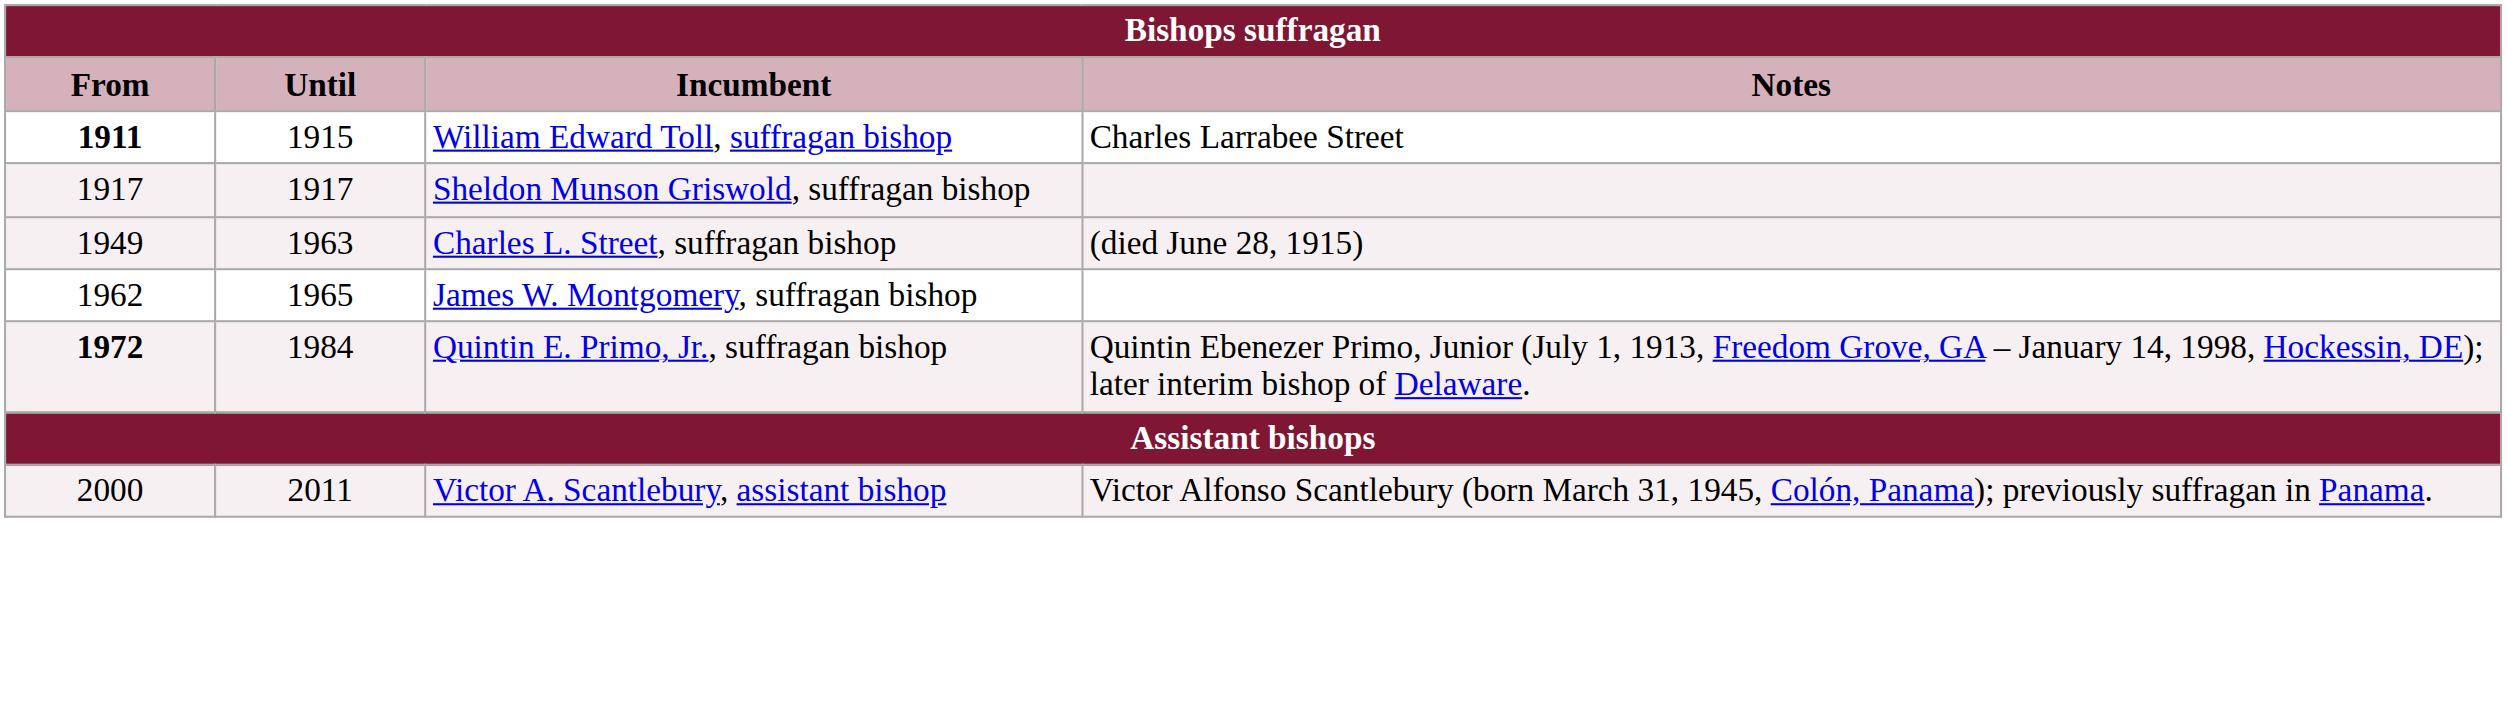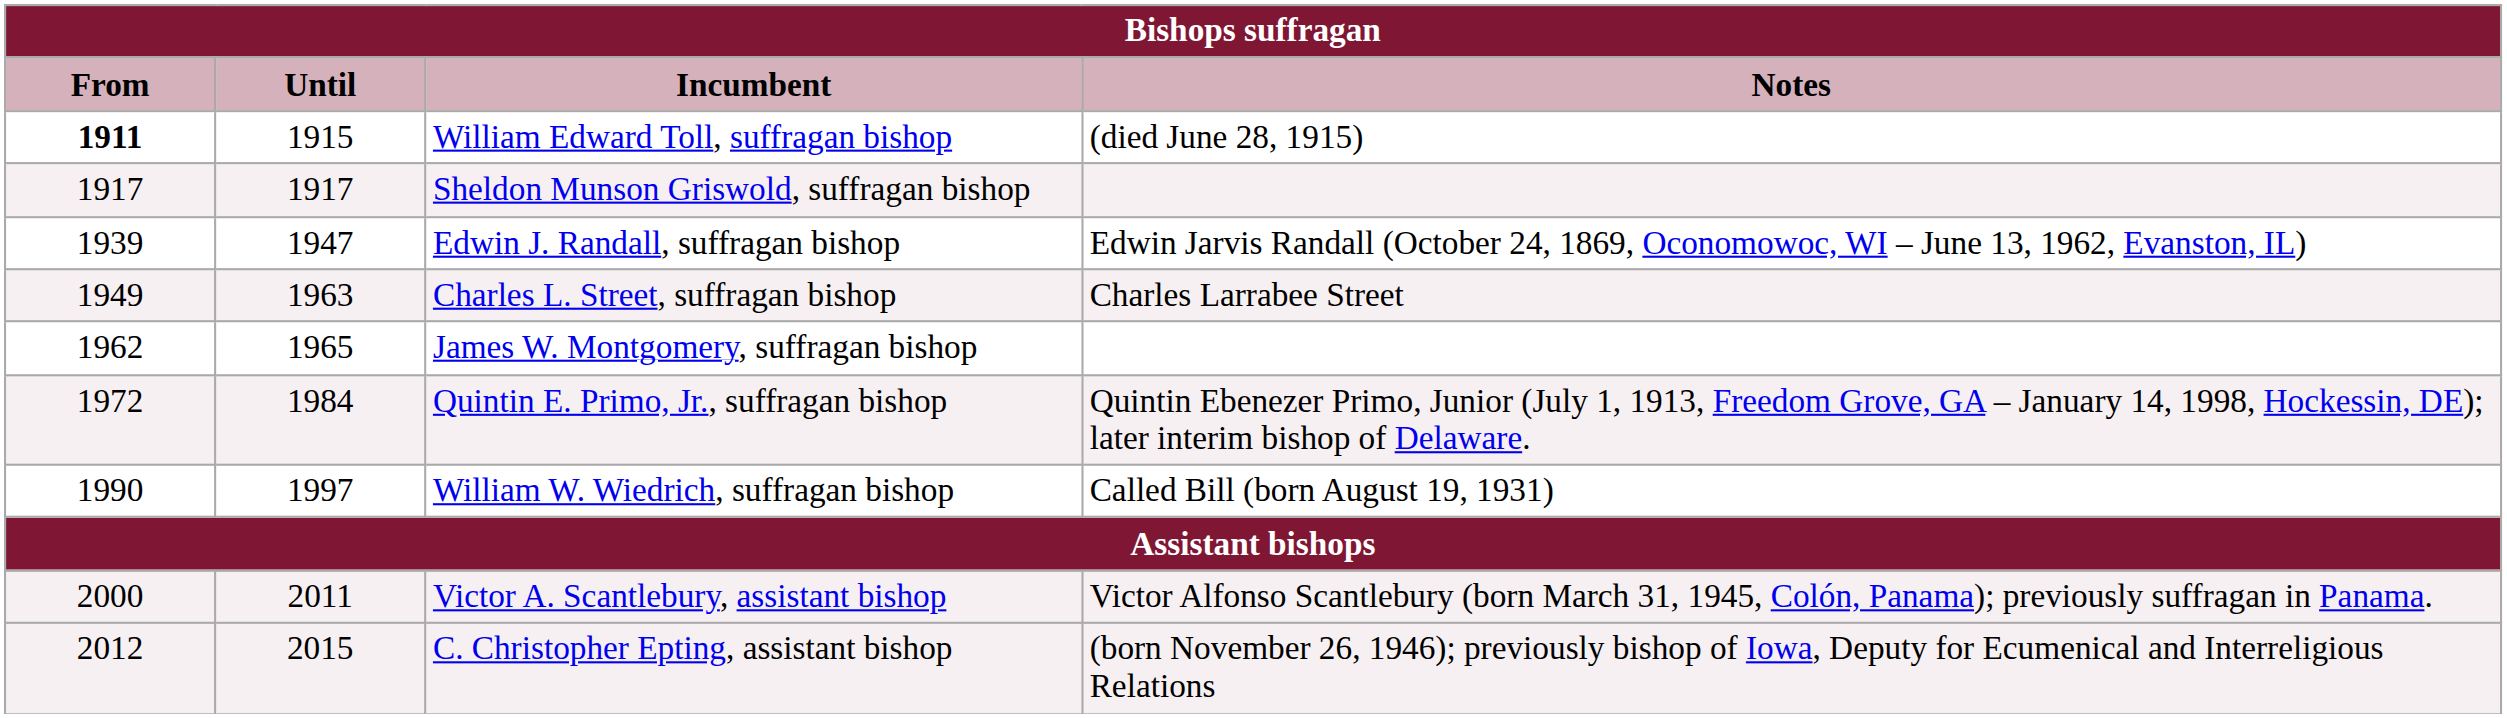William Edward Toll, suffragan bishop | Notes: Charles Larrabee Street -> (died June 28, 1915)
+ row: 1939 | 1947 | Edwin J. Randall, suffragan bishop | Edwin Jarvis Randall (October 24, 1869, Oconomowoc, WI – June 13, 1962, Evanston, IL)
Charles L. Street, suffragan bishop | Notes: (died June 28, 1915) -> Charles Larrabee Street
Quintin E. Primo, Jr., suffragan bishop | From: bold -> normal
+ row: 1990 | 1997 | William W. Wiedrich, suffragan bishop | Called Bill (born August 19, 1931)
+ row: 2012 | 2015 | C. Christopher Epting, assistant bishop | (born November 26, 1946); previously bishop of Iowa, Deputy for Ecumenical and Interreligious Relations
